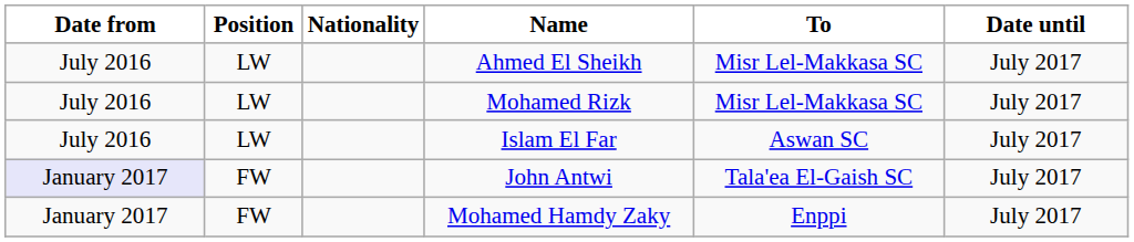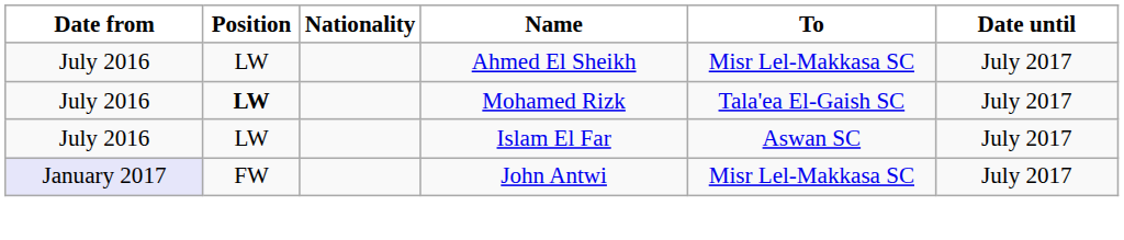Mohamed Rizk | Position: normal -> bold
Mohamed Rizk | To: Misr Lel-Makkasa SC -> Tala'ea El-Gaish SC
John Antwi | To: Tala'ea El-Gaish SC -> Misr Lel-Makkasa SC
- row: January 2017 | FW | Mohamed Hamdy Zaky | Enppi | July 2017
